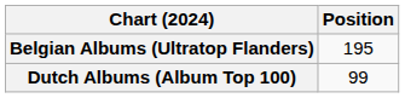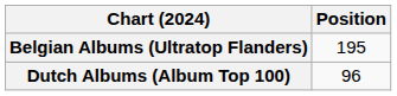Dutch Albums (Album Top 100) | Position: 99 -> 96
